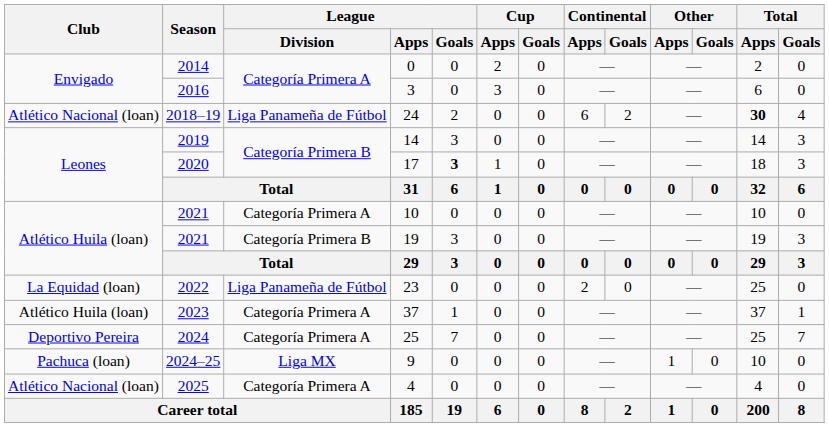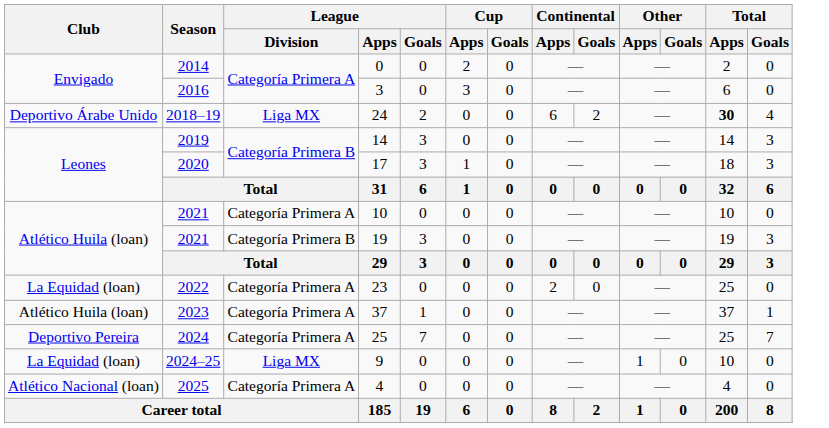24 | Club: Atlético Nacional (loan) -> Deportivo Árabe Unido
24 | League / Division: Liga Panameña de Fútbol -> Liga MX
17 | League / Goals: bold -> normal
23 | League / Division: Liga Panameña de Fútbol -> Categoría Primera A
9 | Club: Pachuca (loan) -> La Equidad (loan)
